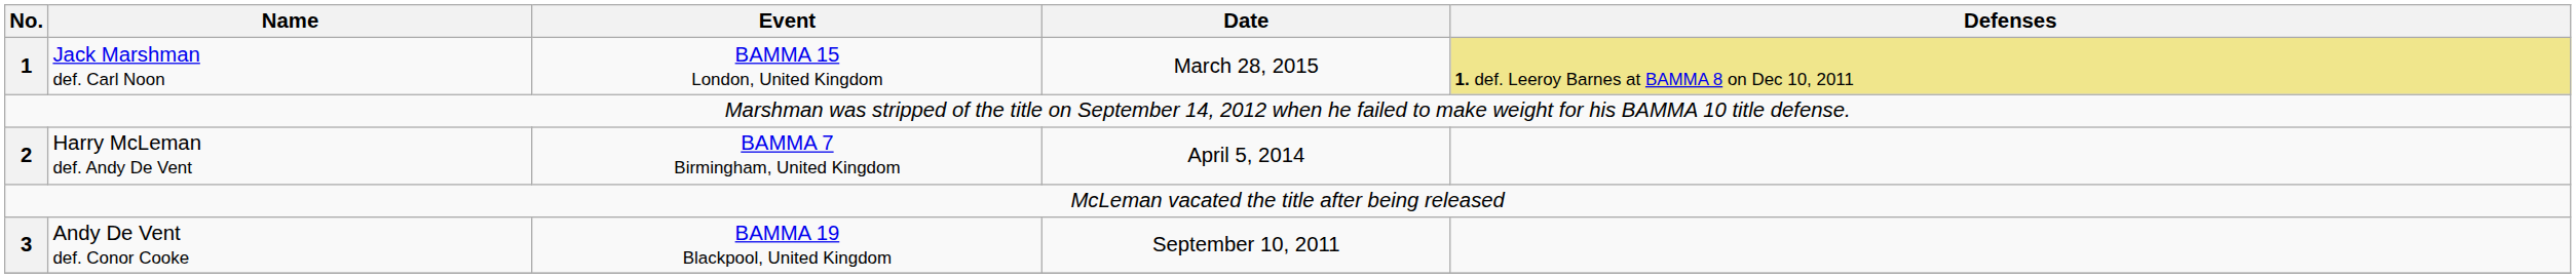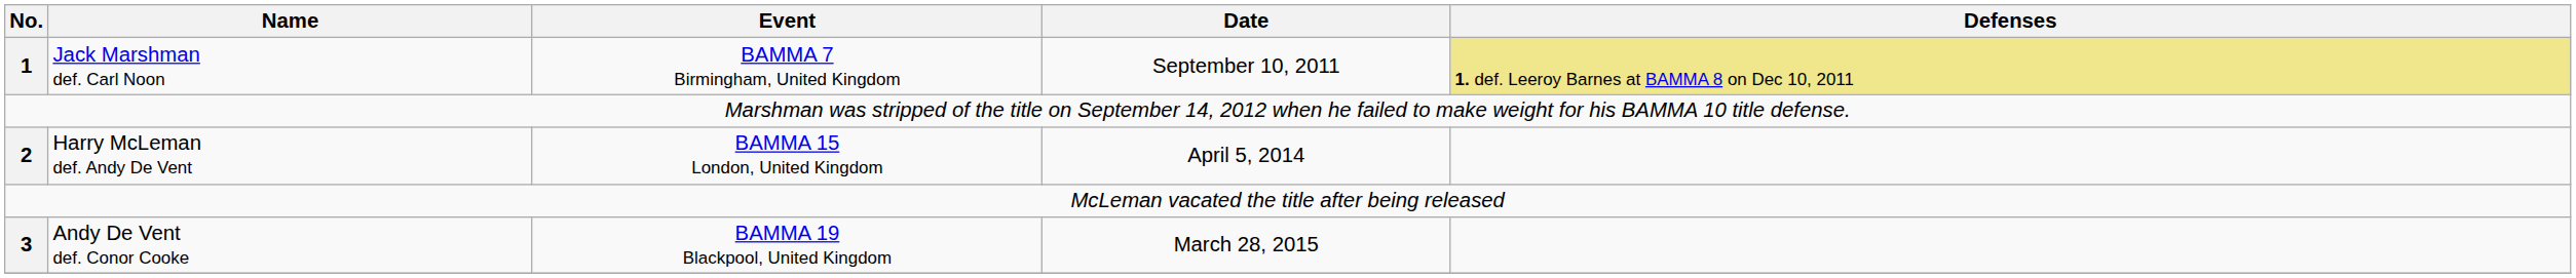Jack Marshman def. Carl Noon | Event: BAMMA 15 London, United Kingdom -> BAMMA 7 Birmingham, United Kingdom
Jack Marshman def. Carl Noon | Date: March 28, 2015 -> September 10, 2011
Harry McLeman def. Andy De Vent | Event: BAMMA 7 Birmingham, United Kingdom -> BAMMA 15 London, United Kingdom
Andy De Vent def. Conor Cooke | Date: September 10, 2011 -> March 28, 2015
